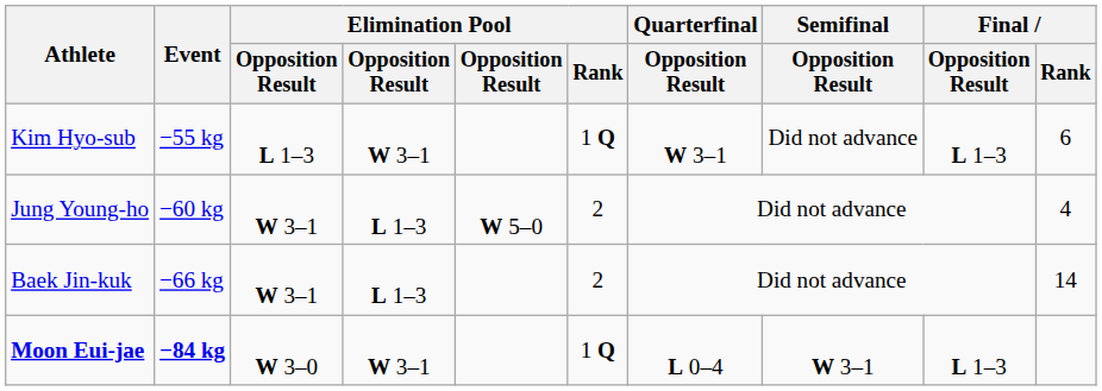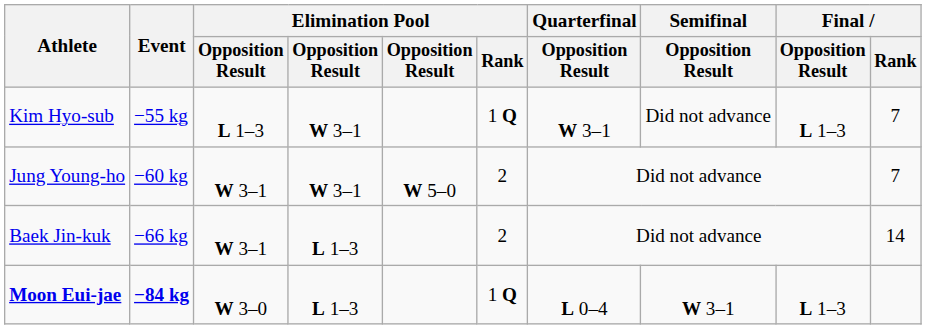Kim Hyo-sub | Final / Rank: 6 -> 7
Jung Young-ho | column 4: L 1–3 -> W 3–1
Jung Young-ho | Final / Rank: 4 -> 7
Moon Eui-jae | column 4: W 3–1 -> L 1–3
